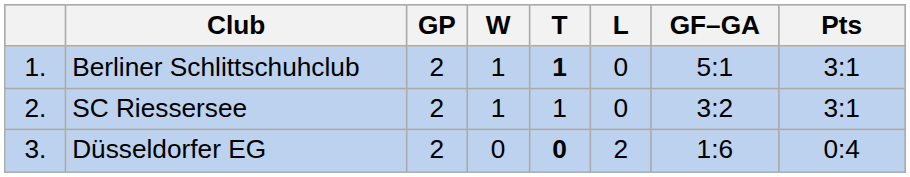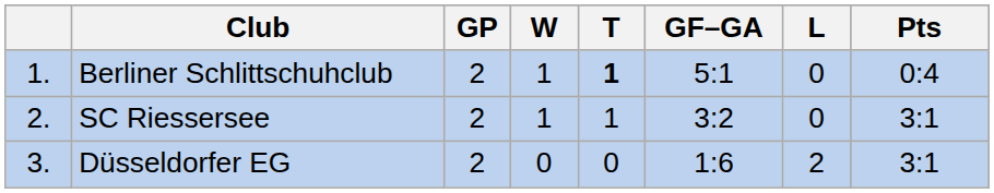columns swapped: L <-> GF–GA
Berliner Schlittschuhclub | Pts: 3:1 -> 0:4
Düsseldorfer EG | T: bold -> normal
Düsseldorfer EG | Pts: 0:4 -> 3:1
